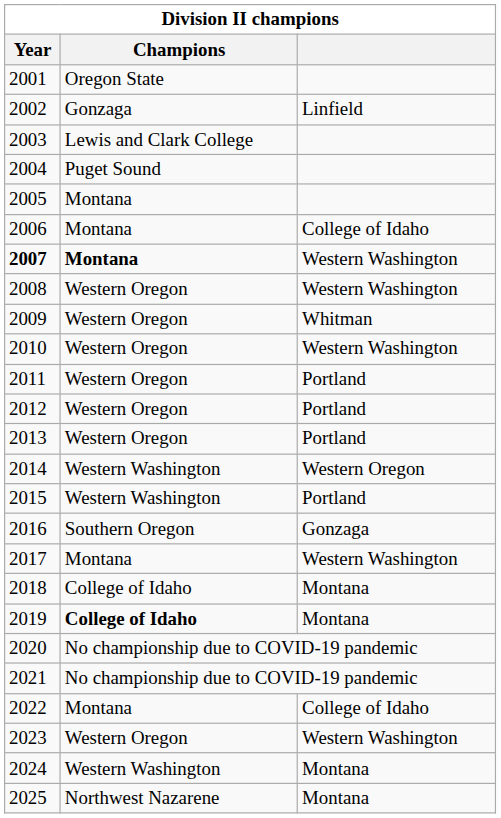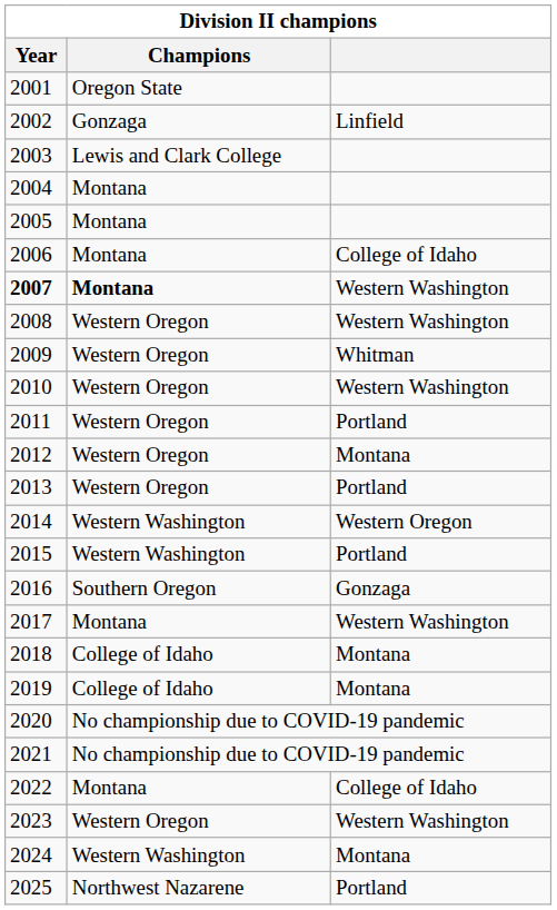2004 | Champions: Puget Sound -> Montana
2012 | column 3: Portland -> Montana
2019 | Champions: bold -> normal
2025 | column 3: Montana -> Portland
